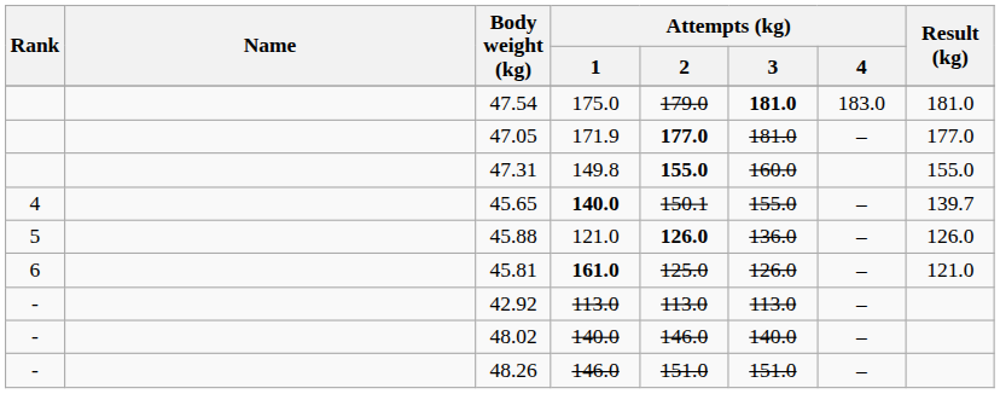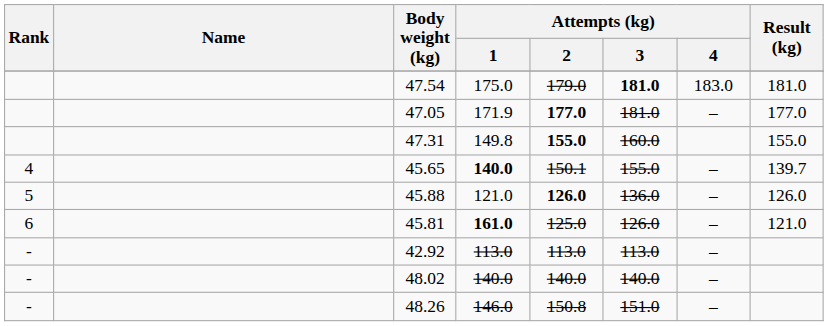48.02 | Attempts (kg) / 2: 146.0 -> 140.0
48.26 | Attempts (kg) / 2: 151.0 -> 150.8
